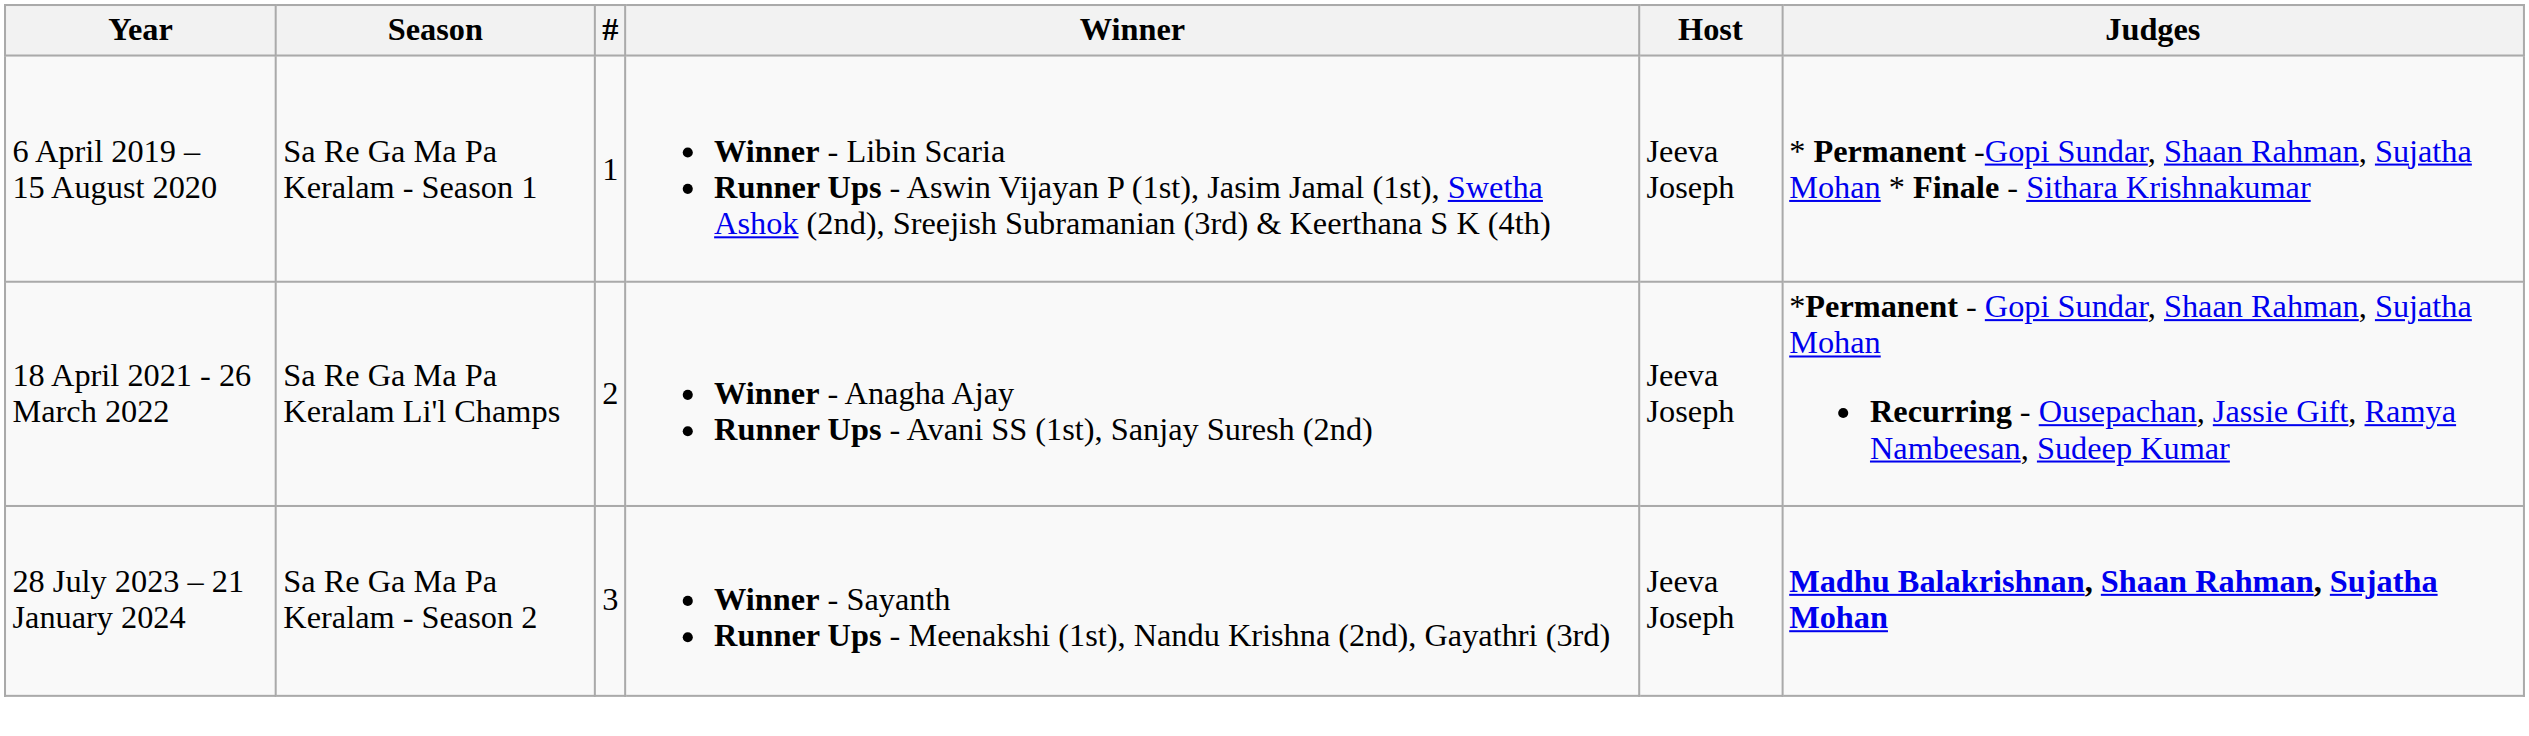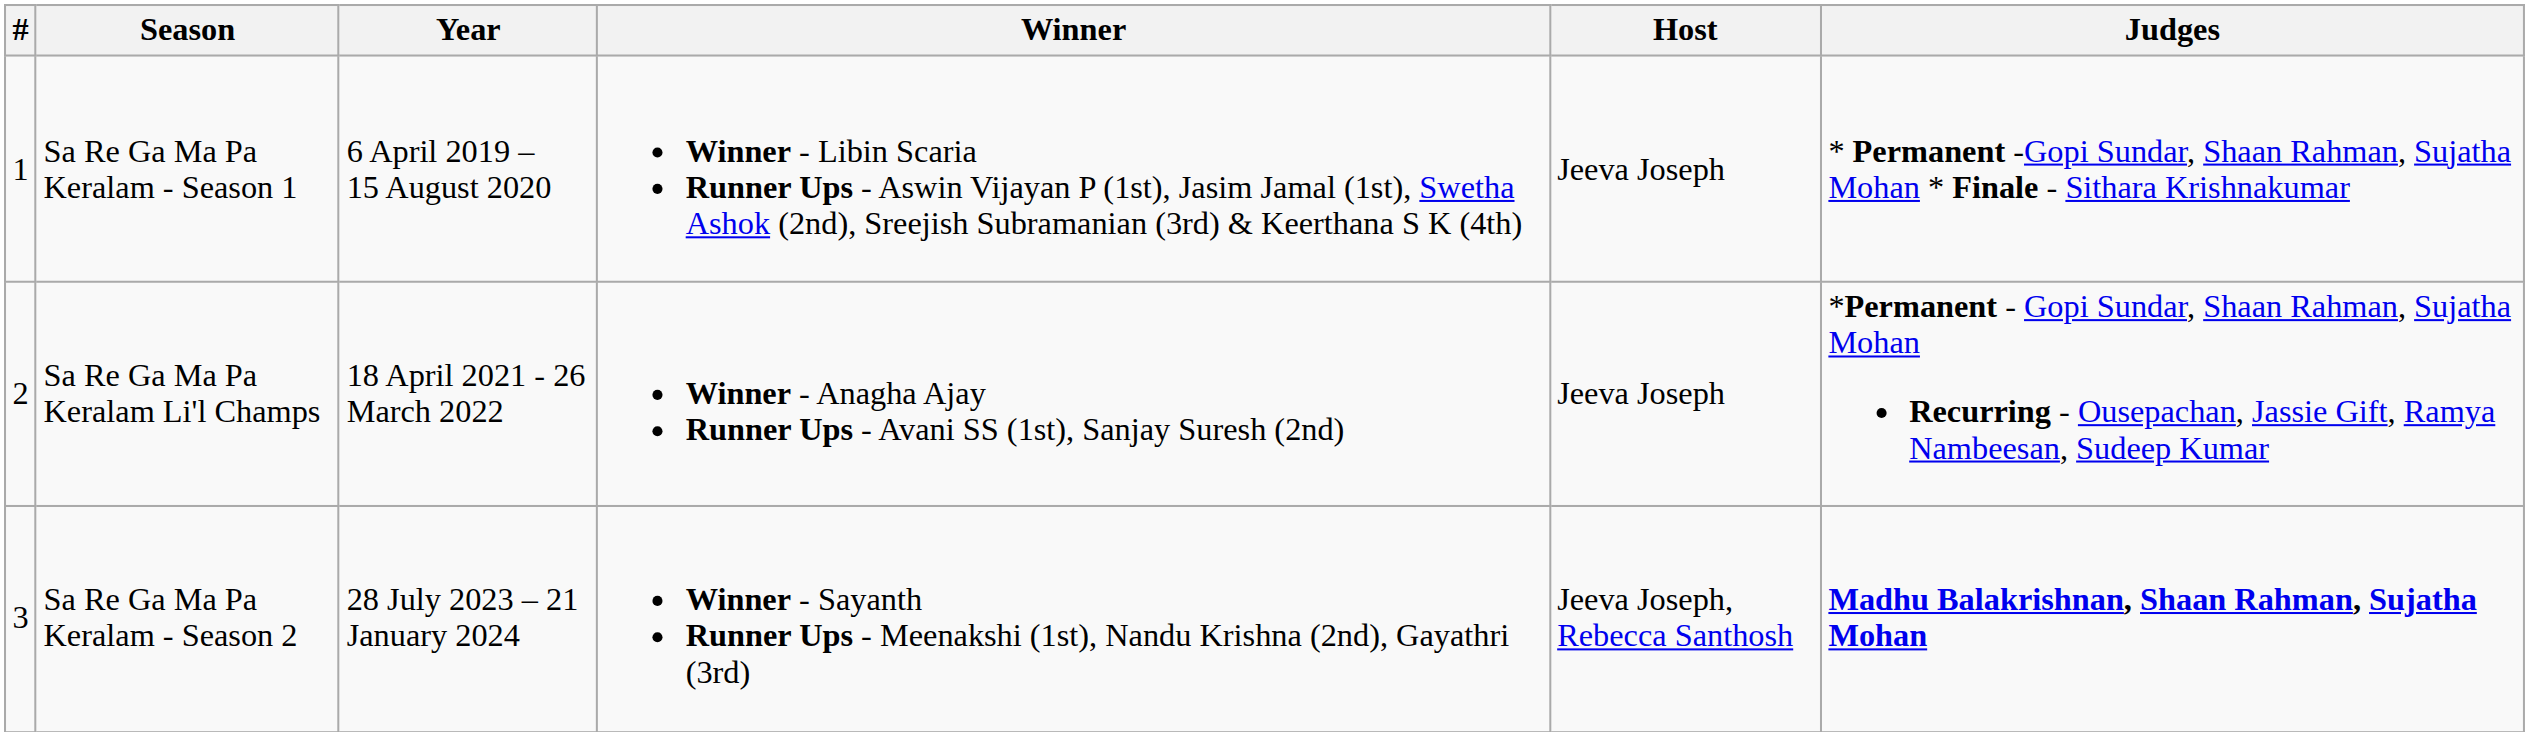columns swapped: # <-> Year
Sa Re Ga Ma Pa Keralam - Season 2 | Host: Jeeva Joseph -> Jeeva Joseph, Rebecca Santhosh
